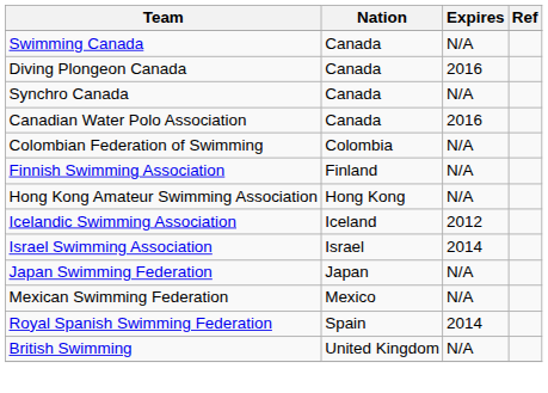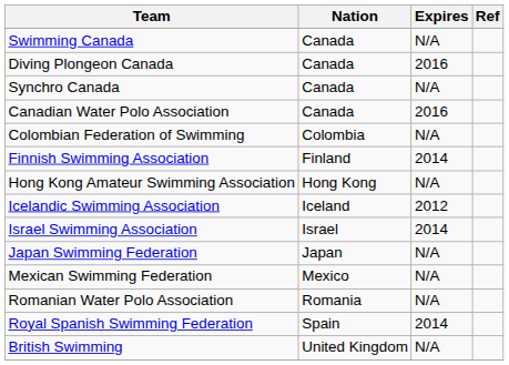Finnish Swimming Association | Expires: N/A -> 2014
+ row: Romanian Water Polo Association | Romania | N/A
